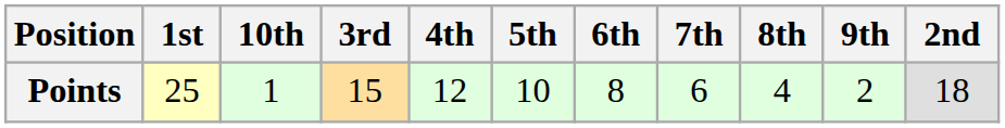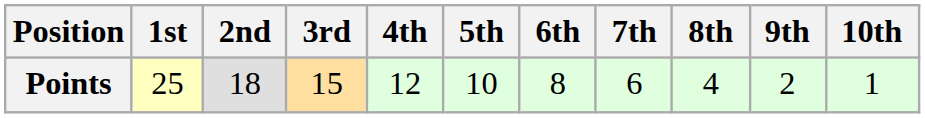columns swapped: 2nd <-> 10th
